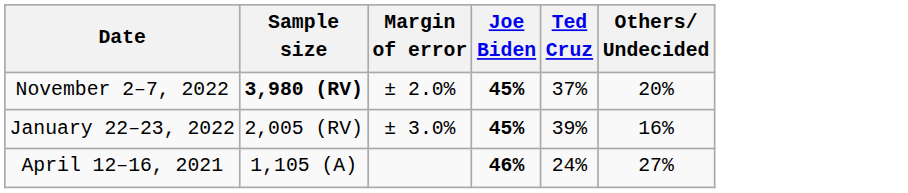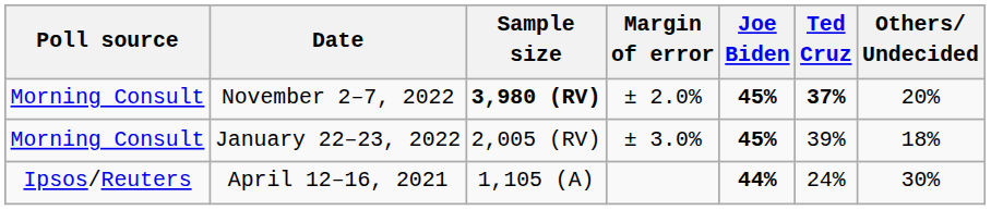+ column: Poll source | Morning Consult | Morning Consult | Ipsos/Reuters
November 2–7, 2022 | Ted Cruz: normal -> bold
January 22–23, 2022 | Others/ Undecided: 16% -> 18%
April 12–16, 2021 | Joe Biden: 46% -> 44%
April 12–16, 2021 | Others/ Undecided: 27% -> 30%
